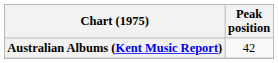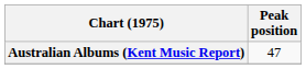Australian Albums (Kent Music Report) | Peak position: 42 -> 47
